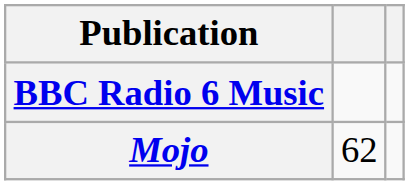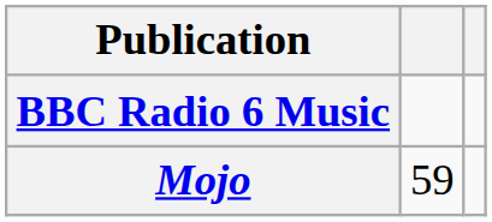Mojo | column 2: 62 -> 59
